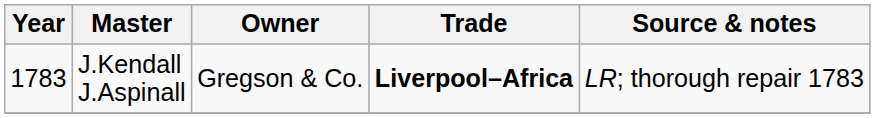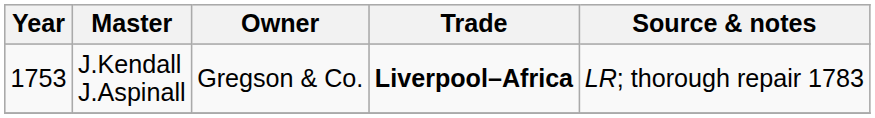J.Kendall J.Aspinall | Year: 1783 -> 1753
